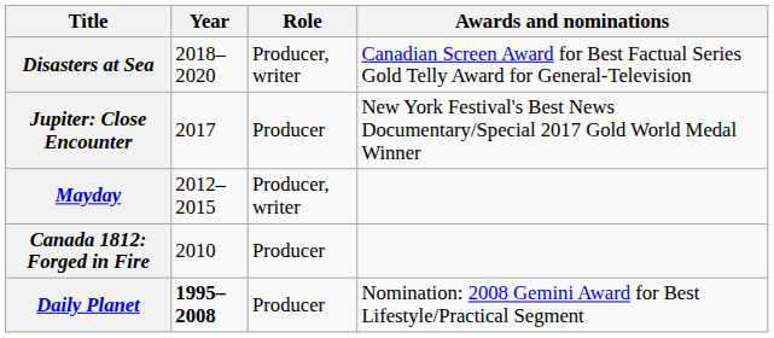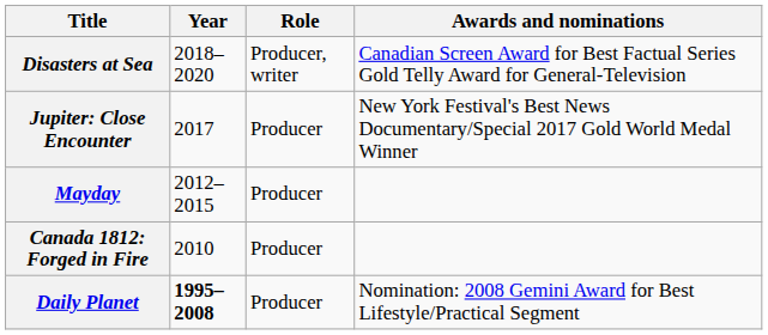Mayday | Role: Producer, writer -> Producer
